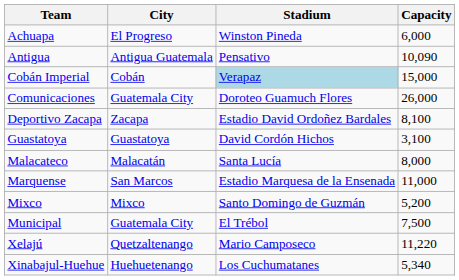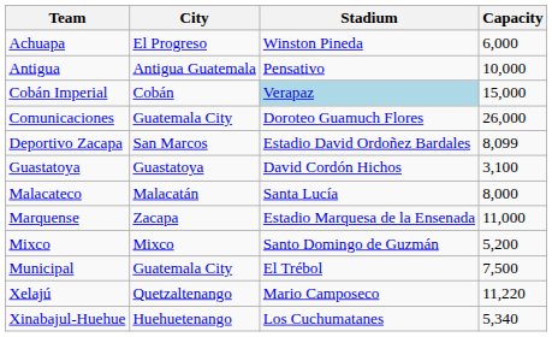Antigua | Capacity: 10,090 -> 10,000
Deportivo Zacapa | City: Zacapa -> San Marcos
Deportivo Zacapa | Capacity: 8,100 -> 8,099
Marquense | City: San Marcos -> Zacapa
